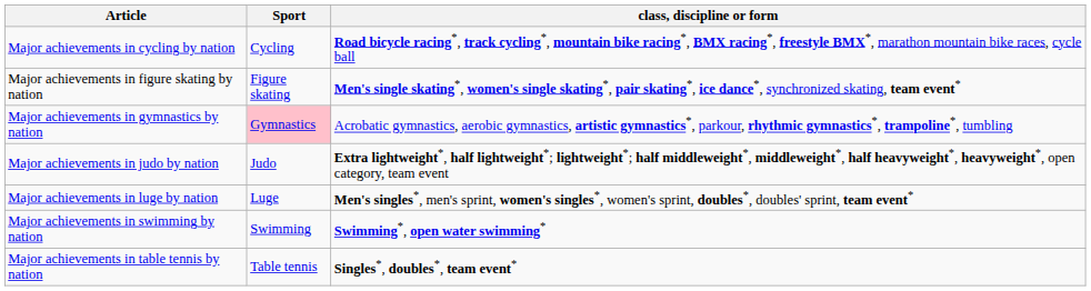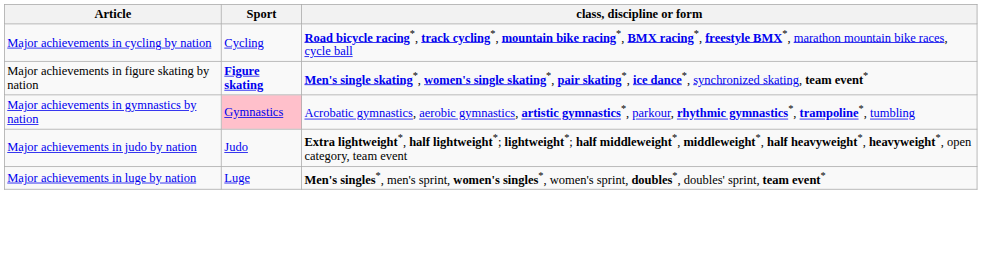Major achievements in figure skating by nation | Sport: normal -> bold
- row: Major achievements in swimming by nation | Swimming | Swimming*, open water swimming*
- row: Major achievements in table tennis by nation | Table tennis | Singles*, doubles*, team event*
